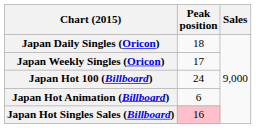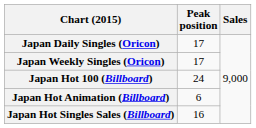Japan Daily Singles (Oricon) | Peak position: 18 -> 17
Japan Hot Singles Sales (Billboard) | Peak position: pink background -> no background
